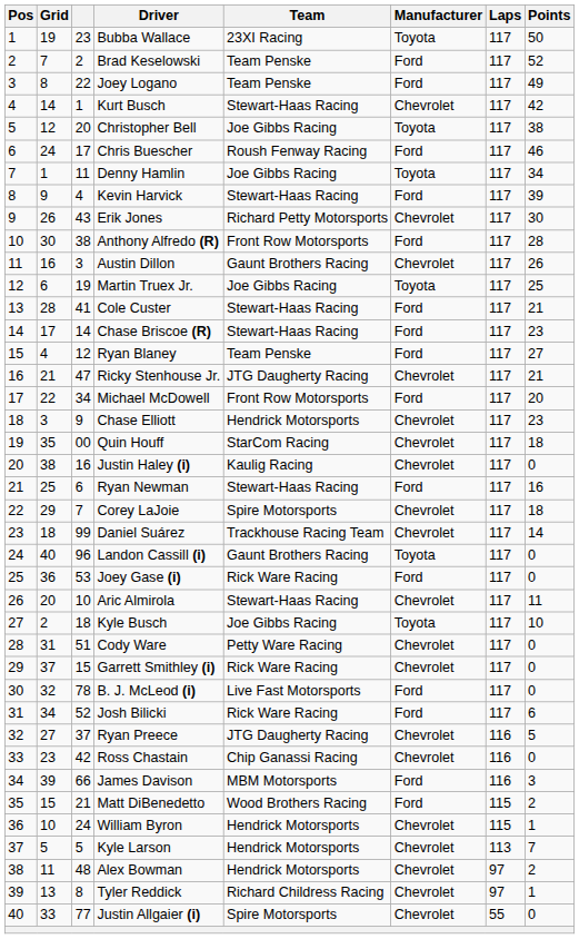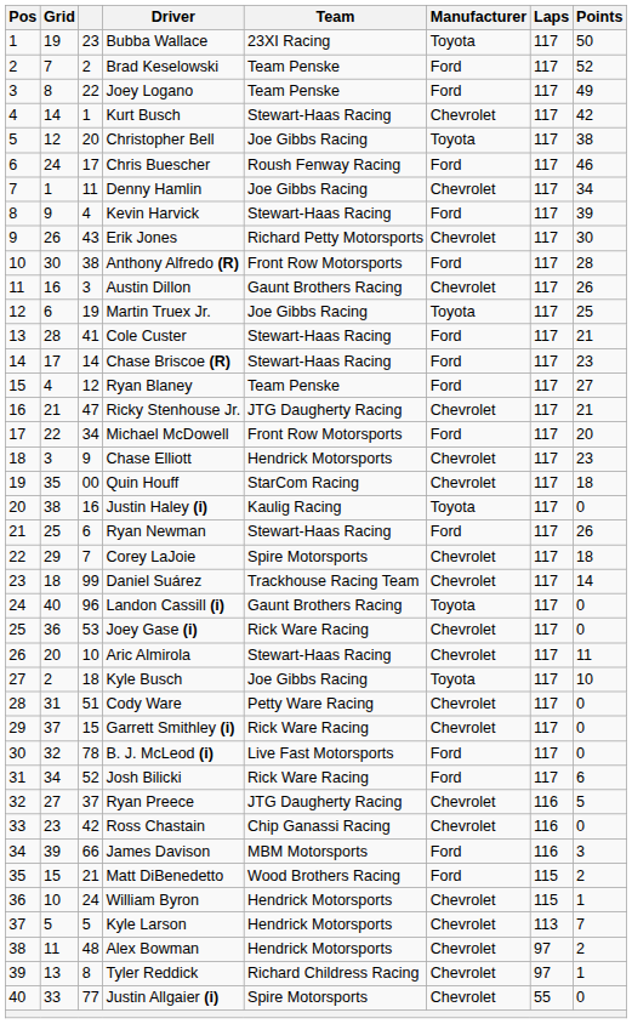Denny Hamlin | Manufacturer: Toyota -> Chevrolet
Justin Haley (i) | Manufacturer: Chevrolet -> Toyota
Ryan Newman | Points: 16 -> 26
Joey Gase (i) | Manufacturer: Ford -> Chevrolet
